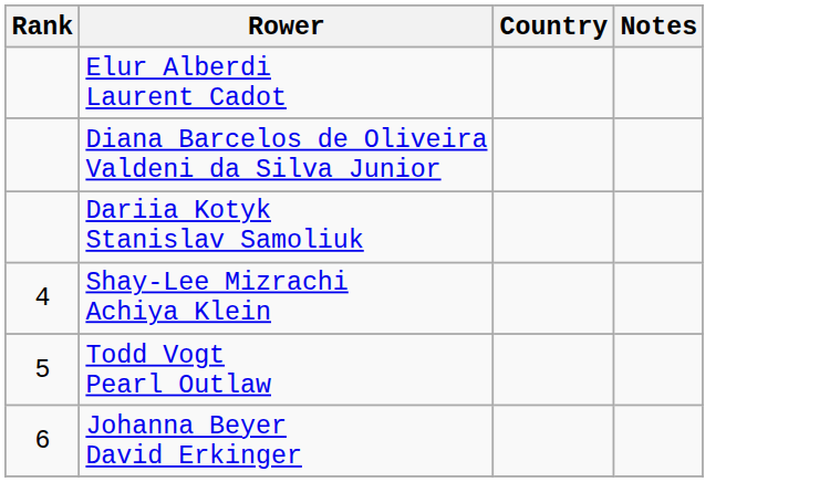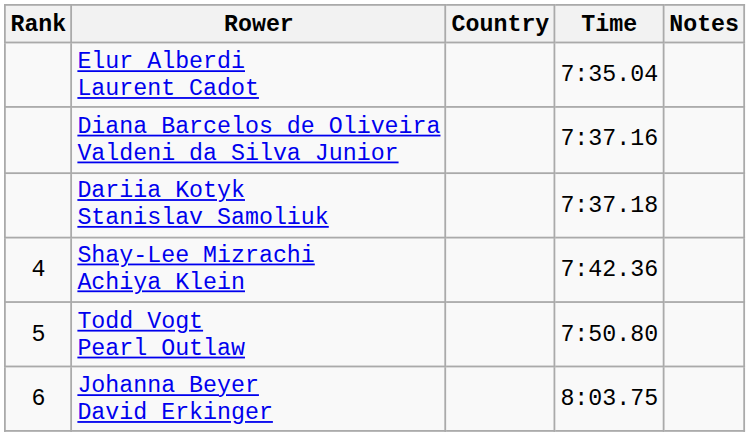+ column: Time | 7:35.04 | 7:37.16 | 7:37.18 | 7:42.36 | 7:50.80 | 8:03.75
